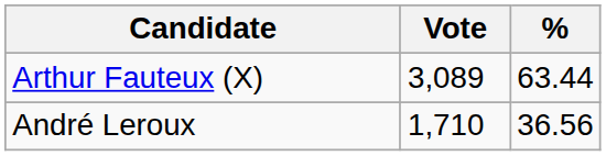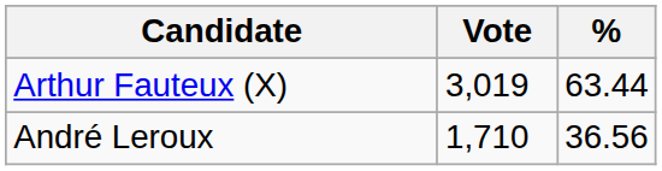Arthur Fauteux (X) | Vote: 3,089 -> 3,019
